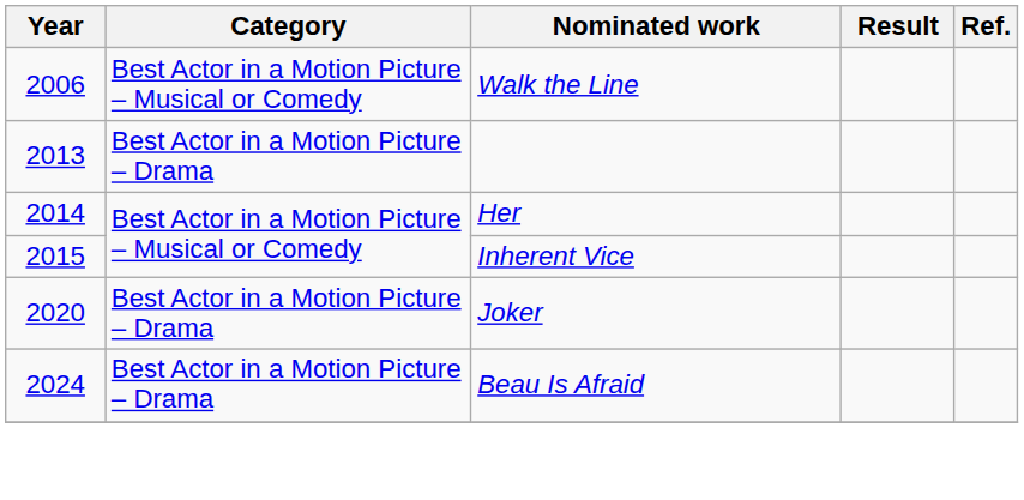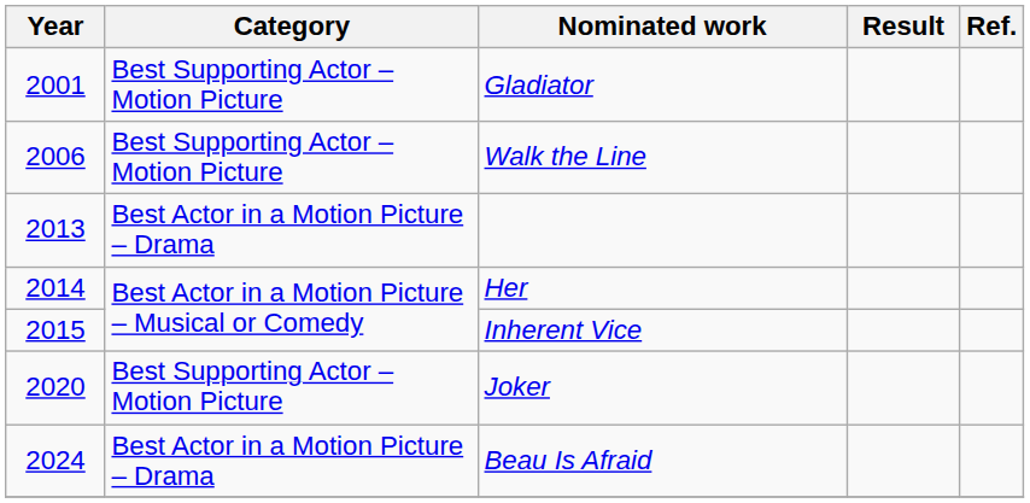+ row: 2001 | Best Supporting Actor – Motion Picture | Gladiator
Walk the Line | Category: Best Actor in a Motion Picture – Musical or Comedy -> Best Supporting Actor – Motion Picture
Joker | Category: Best Actor in a Motion Picture – Drama -> Best Supporting Actor – Motion Picture
